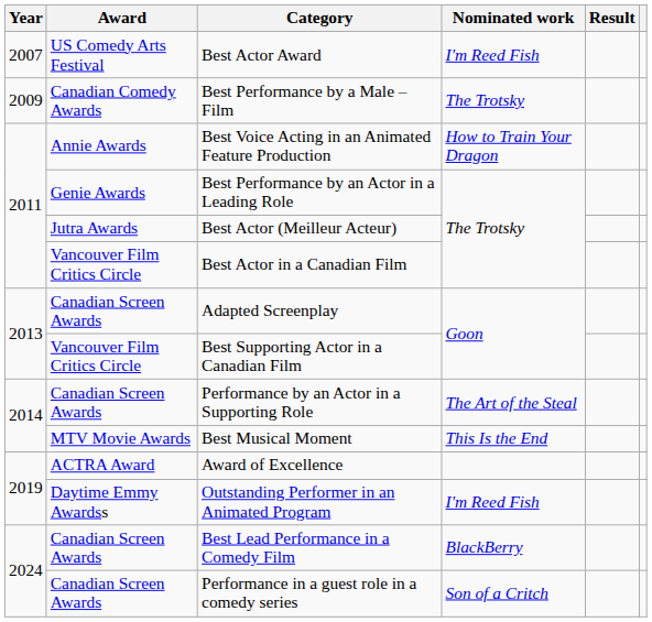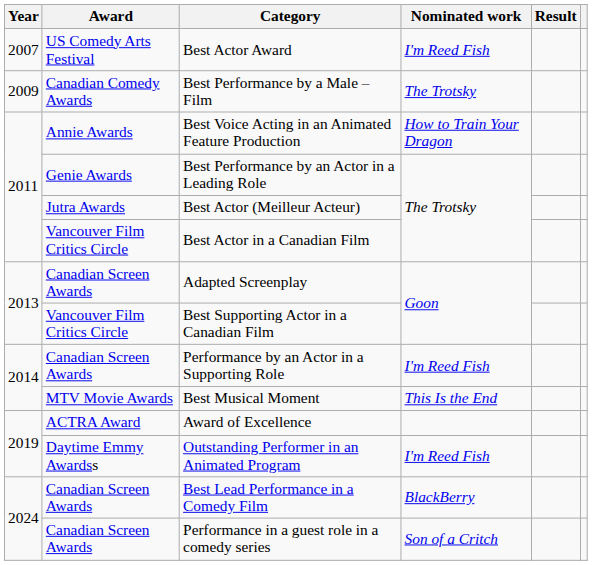Performance by an Actor in a Supporting Role | Nominated work: The Art of the Steal -> I'm Reed Fish
